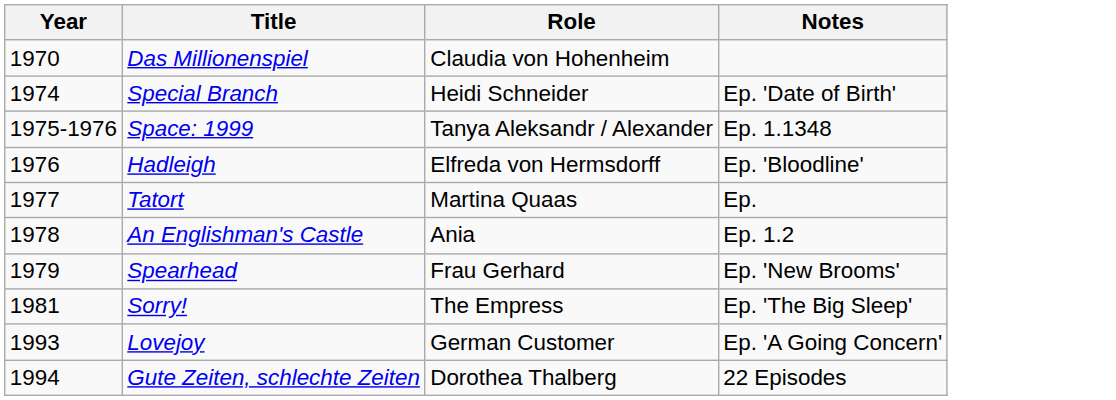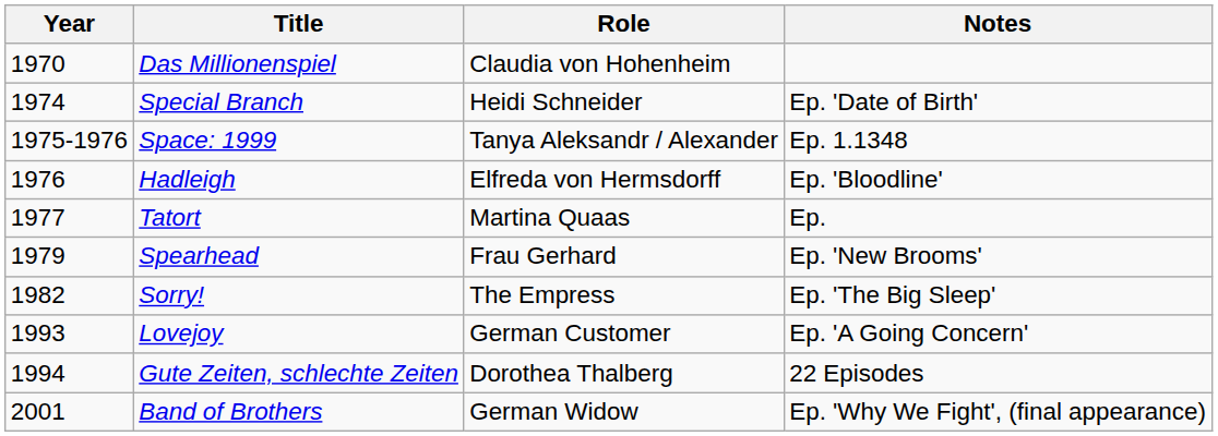- row: 1978 | An Englishman's Castle | Ania | Ep. 1.2
Sorry! | Year: 1981 -> 1982
+ row: 2001 | Band of Brothers | German Widow | Ep. 'Why We Fight', (final appearance)
